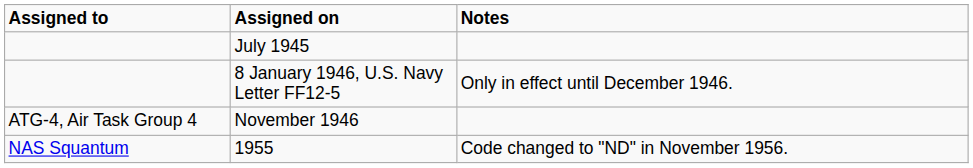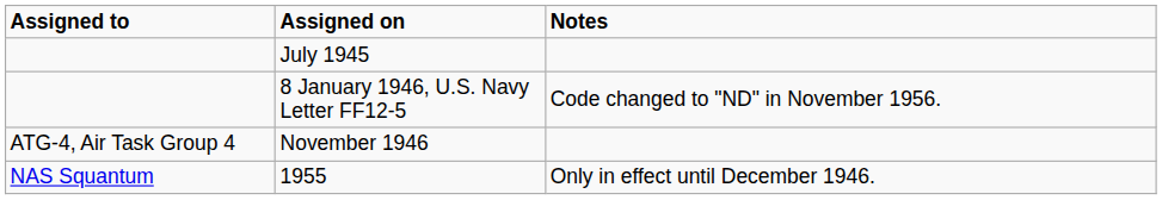8 January 1946, U.S. Navy Letter FF12-5 | Notes: Only in effect until December 1946. -> Code changed to "ND" in November 1956.
1955 | Notes: Code changed to "ND" in November 1956. -> Only in effect until December 1946.
